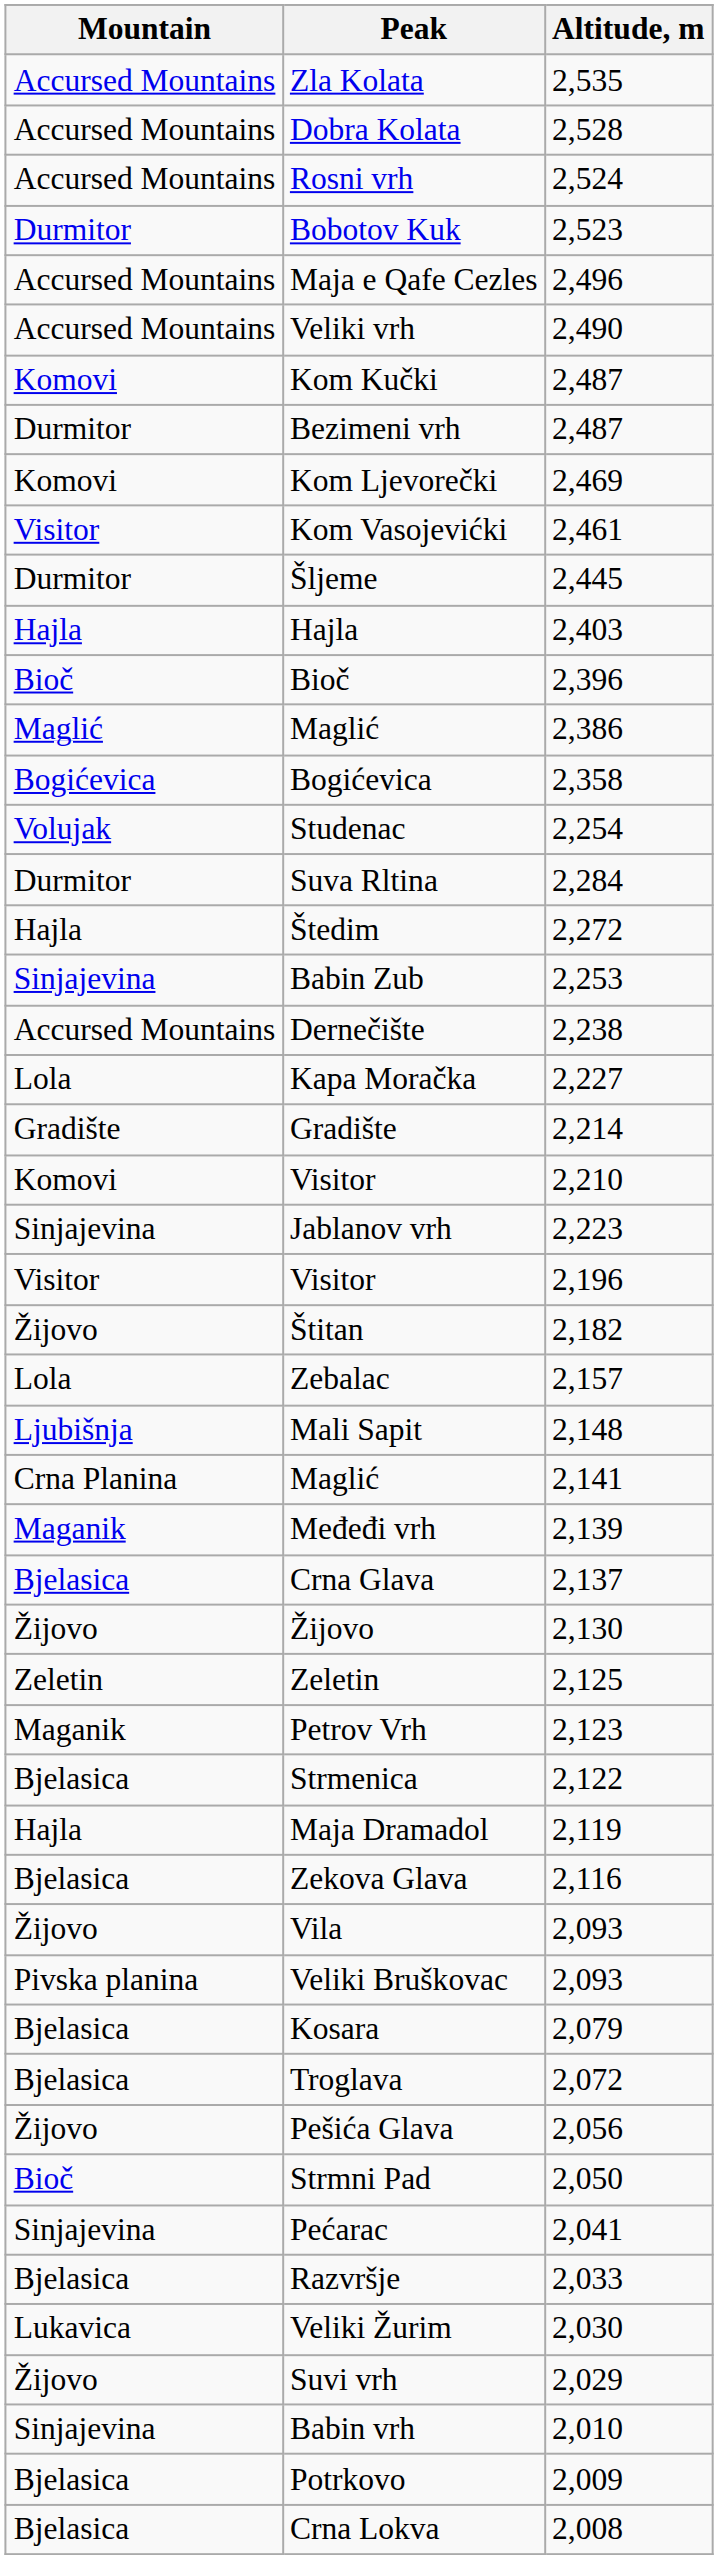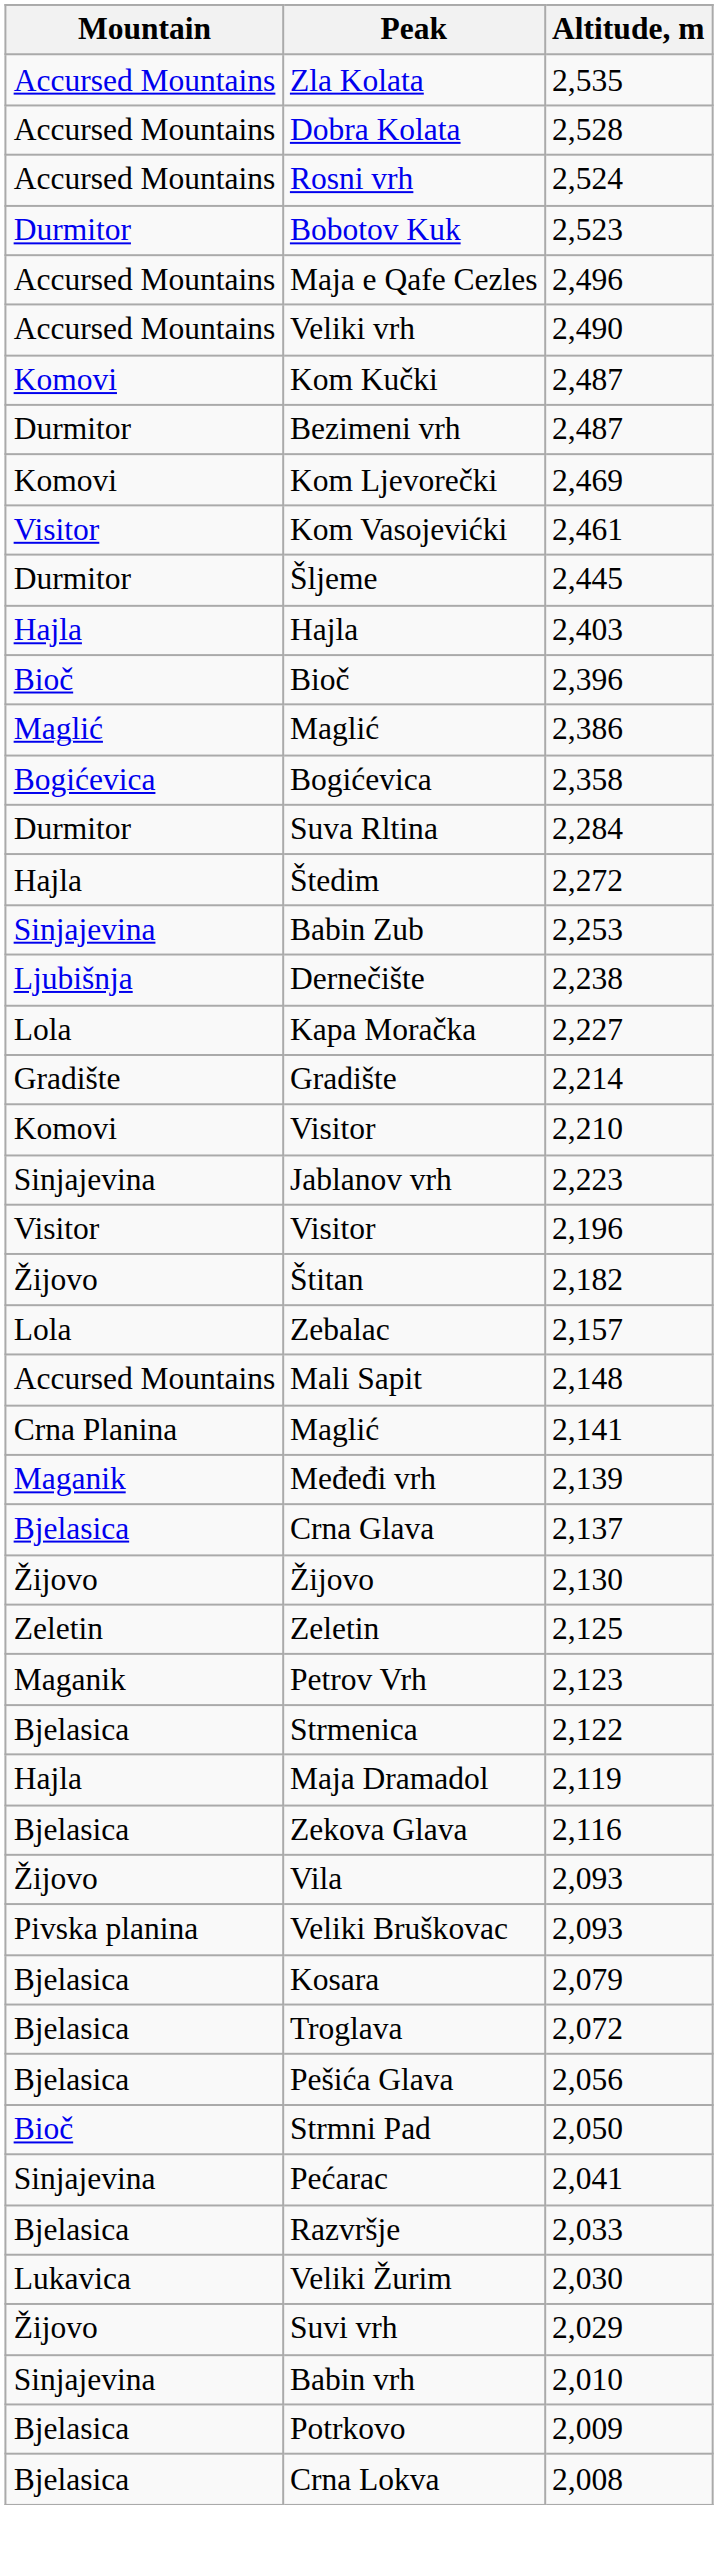- row: Volujak | Studenac | 2,254
Dernečište | Mountain: Accursed Mountains -> Ljubišnja
Mali Sapit | Mountain: Ljubišnja -> Accursed Mountains
Pešića Glava | Mountain: Žijovo -> Bjelasica
